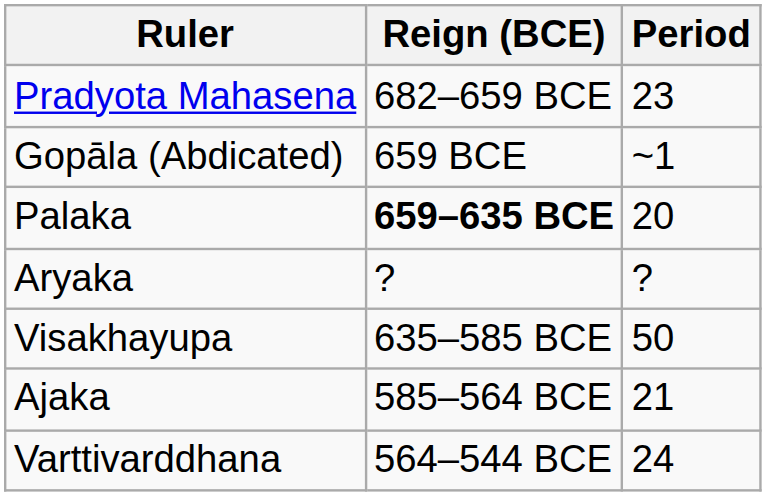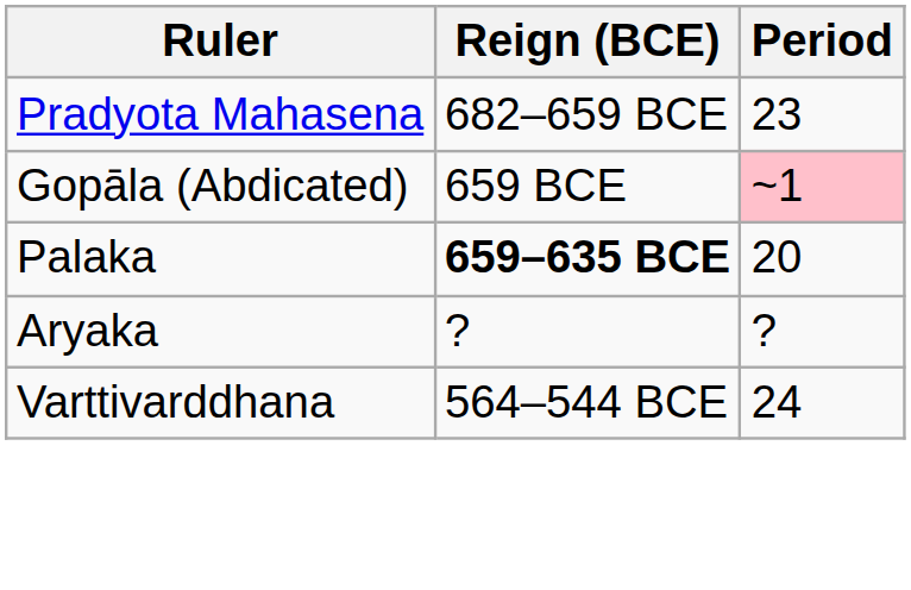Gopāla (Abdicated) | Period: no background -> pink background
- row: Visakhayupa | 635–585 BCE | 50
- row: Ajaka | 585–564 BCE | 21
